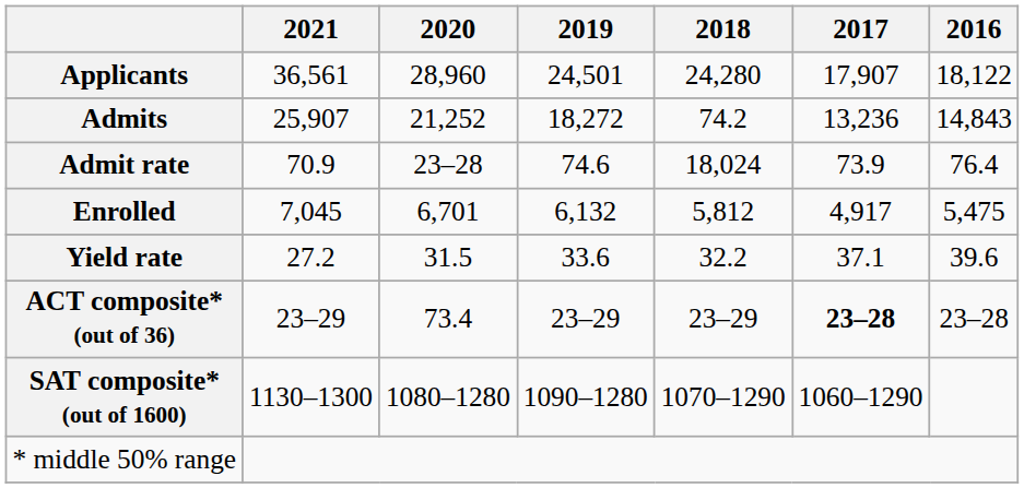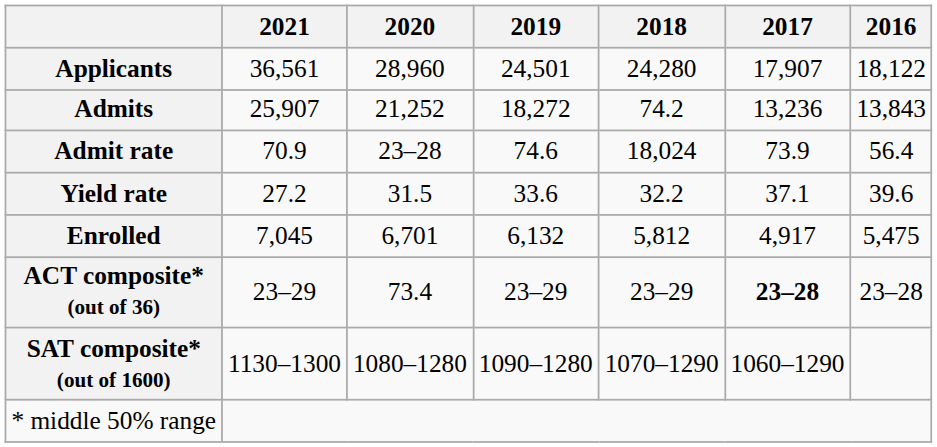Admits | 2016: 14,843 -> 13,843
Admit rate | 2016: 76.4 -> 56.4
rows swapped: Enrolled <-> Yield rate
